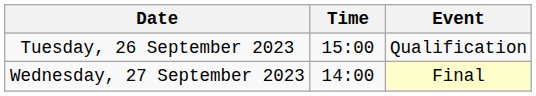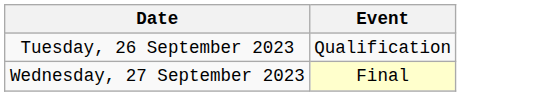- column: Time | 15:00 | 14:00
